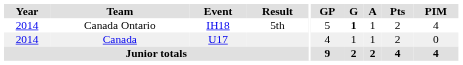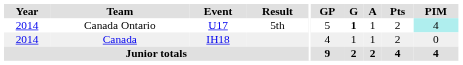Canada Ontario | Event: IH18 -> U17
Canada Ontario | PIM: no background -> paleturquoise background
Canada | Event: U17 -> IH18
